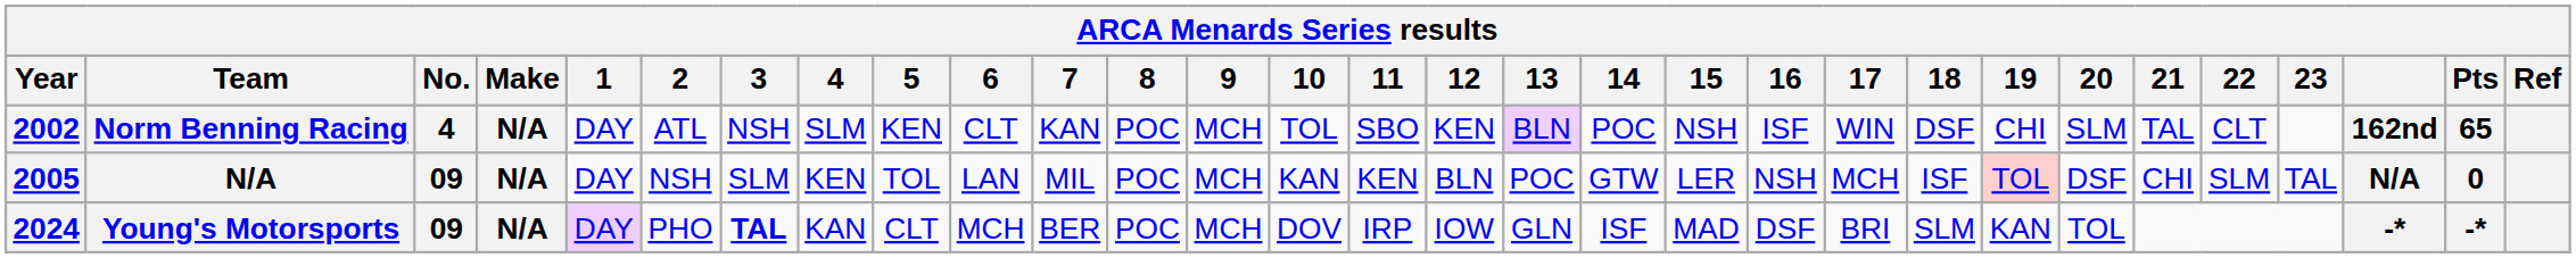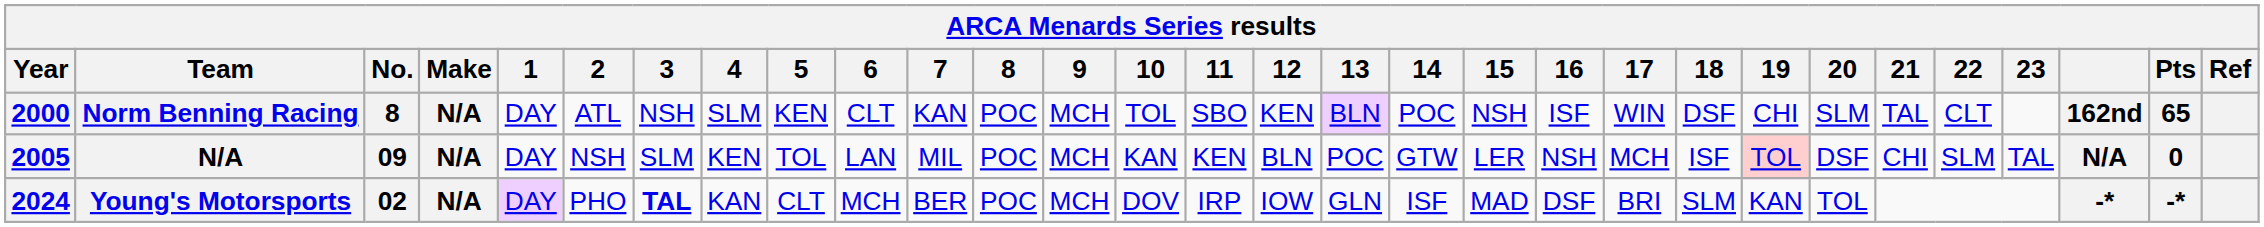Norm Benning Racing | Year: 2002 -> 2000
Norm Benning Racing | No.: 4 -> 8
Young's Motorsports | No.: 09 -> 02
